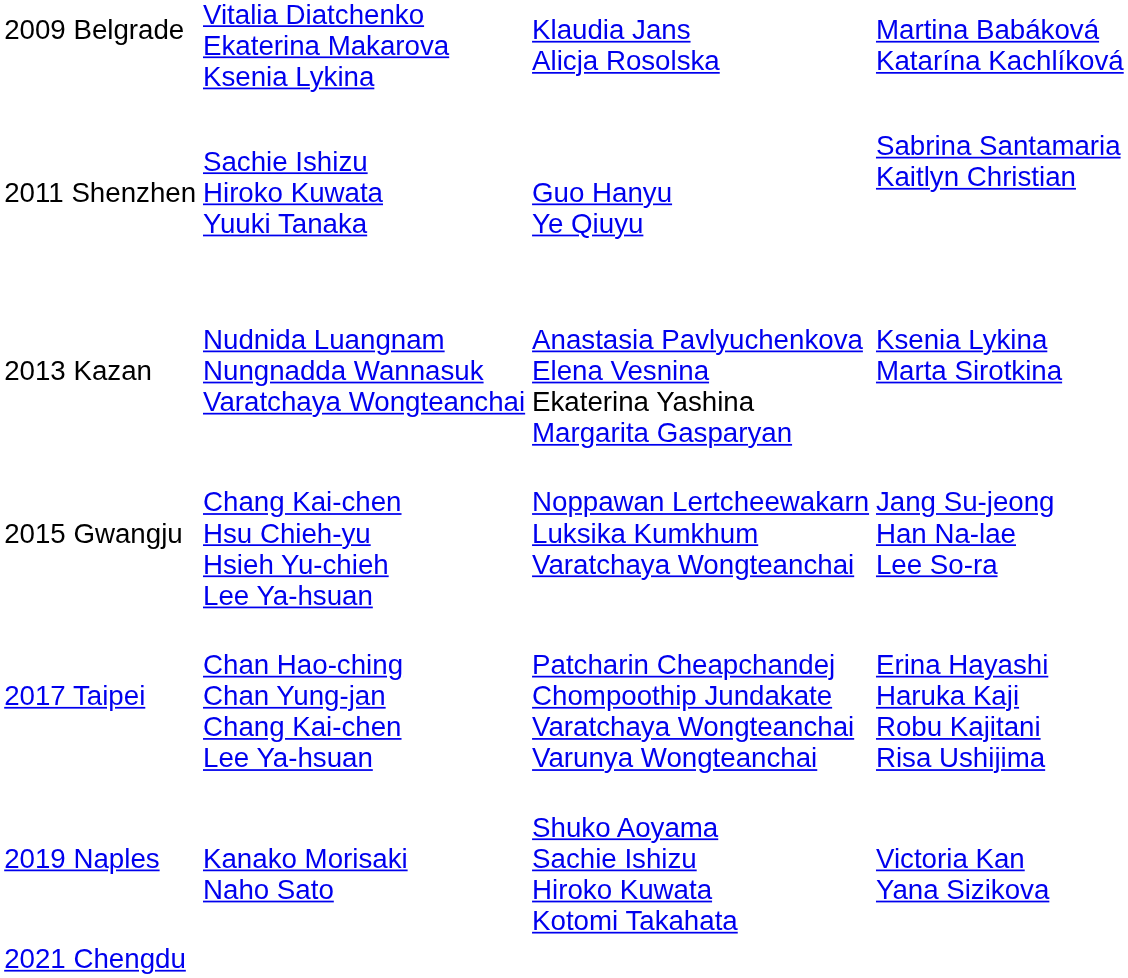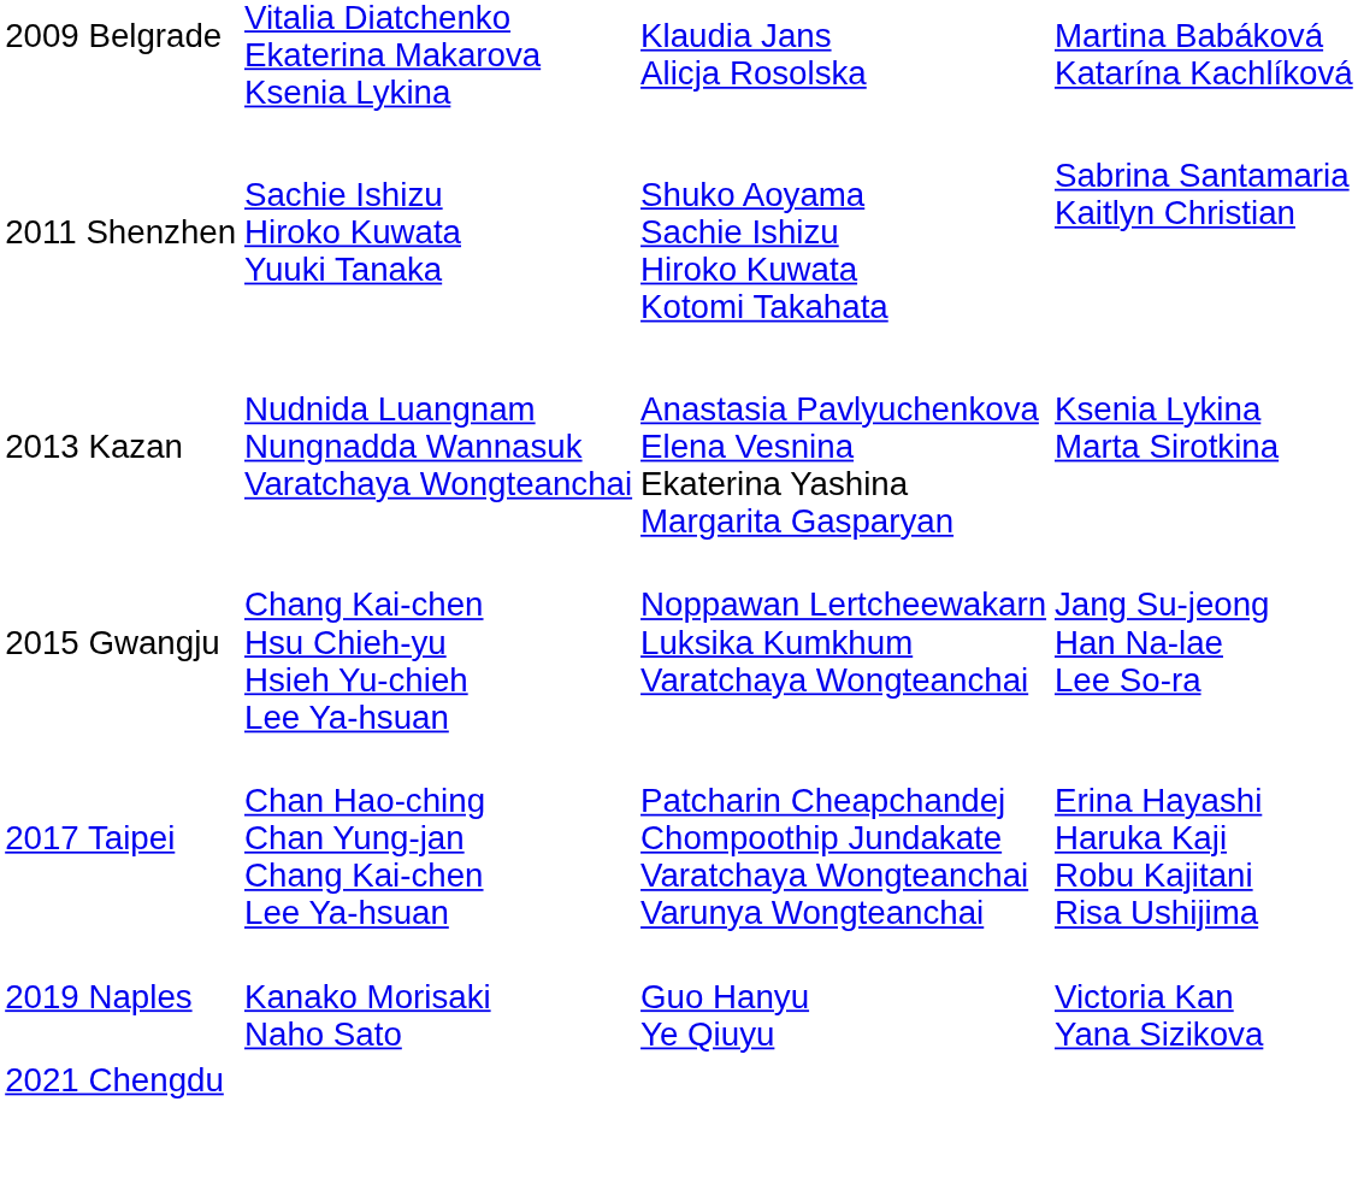2011 Shenzhen | column 3: Guo Hanyu Ye Qiuyu -> Shuko Aoyama Sachie Ishizu Hiroko Kuwata Kotomi Takahata
2019 Naples | column 3: Shuko Aoyama Sachie Ishizu Hiroko Kuwata Kotomi Takahata -> Guo Hanyu Ye Qiuyu
